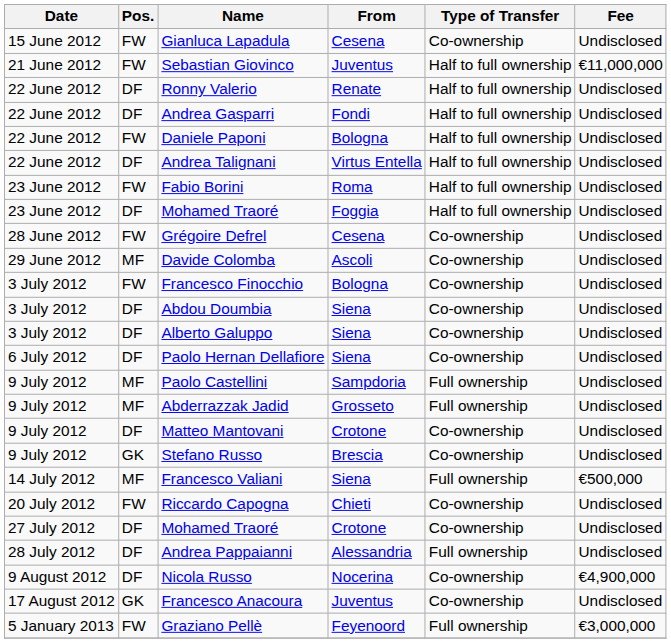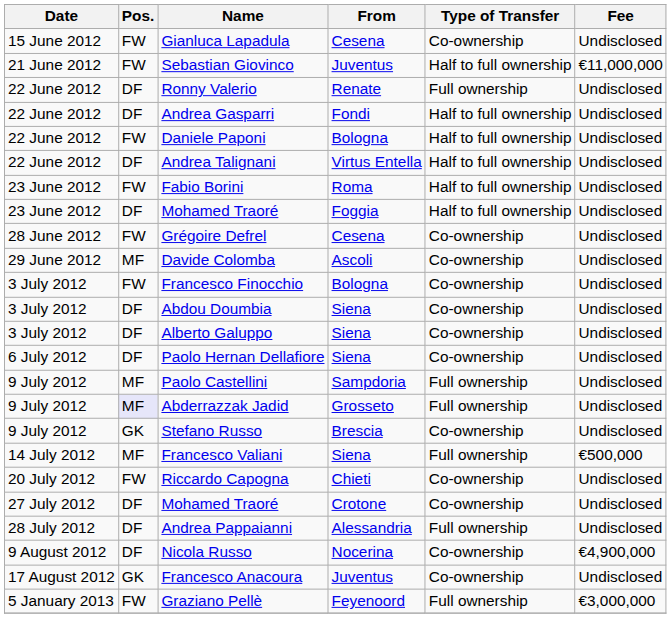Ronny Valerio | Type of Transfer: Half to full ownership -> Full ownership
Abderrazzak Jadid | Pos.: no background -> lavender background
- row: 9 July 2012 | DF | Matteo Mantovani | Crotone | Co-ownership | Undisclosed
